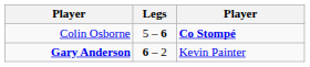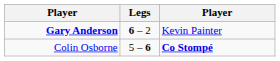rows swapped: Colin Osborne <-> Gary Anderson
